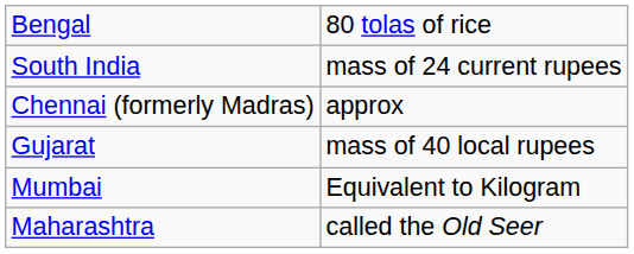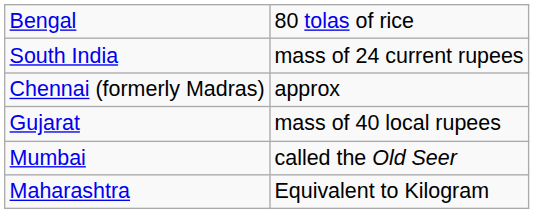Mumbai | column 2: Equivalent to Kilogram -> called the Old Seer
Maharashtra | column 2: called the Old Seer -> Equivalent to Kilogram
